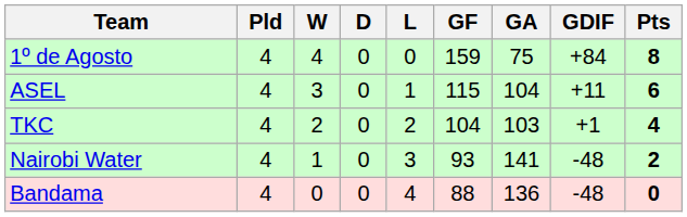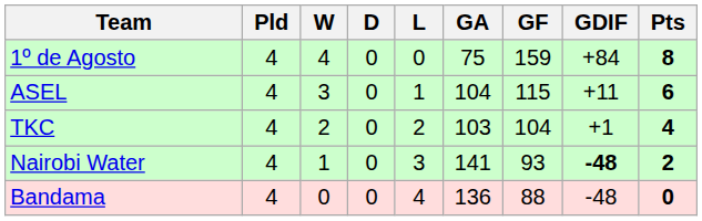columns swapped: GF <-> GA
Nairobi Water | GDIF: normal -> bold
